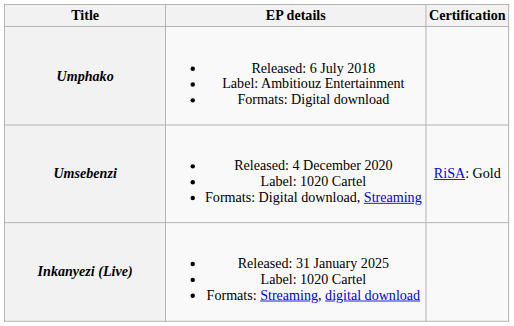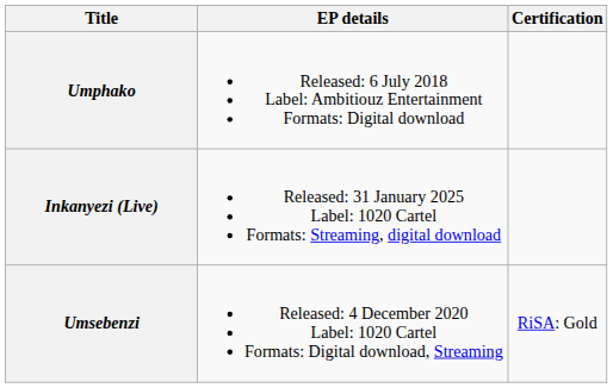rows swapped: Umsebenzi <-> Inkanyezi (Live)
